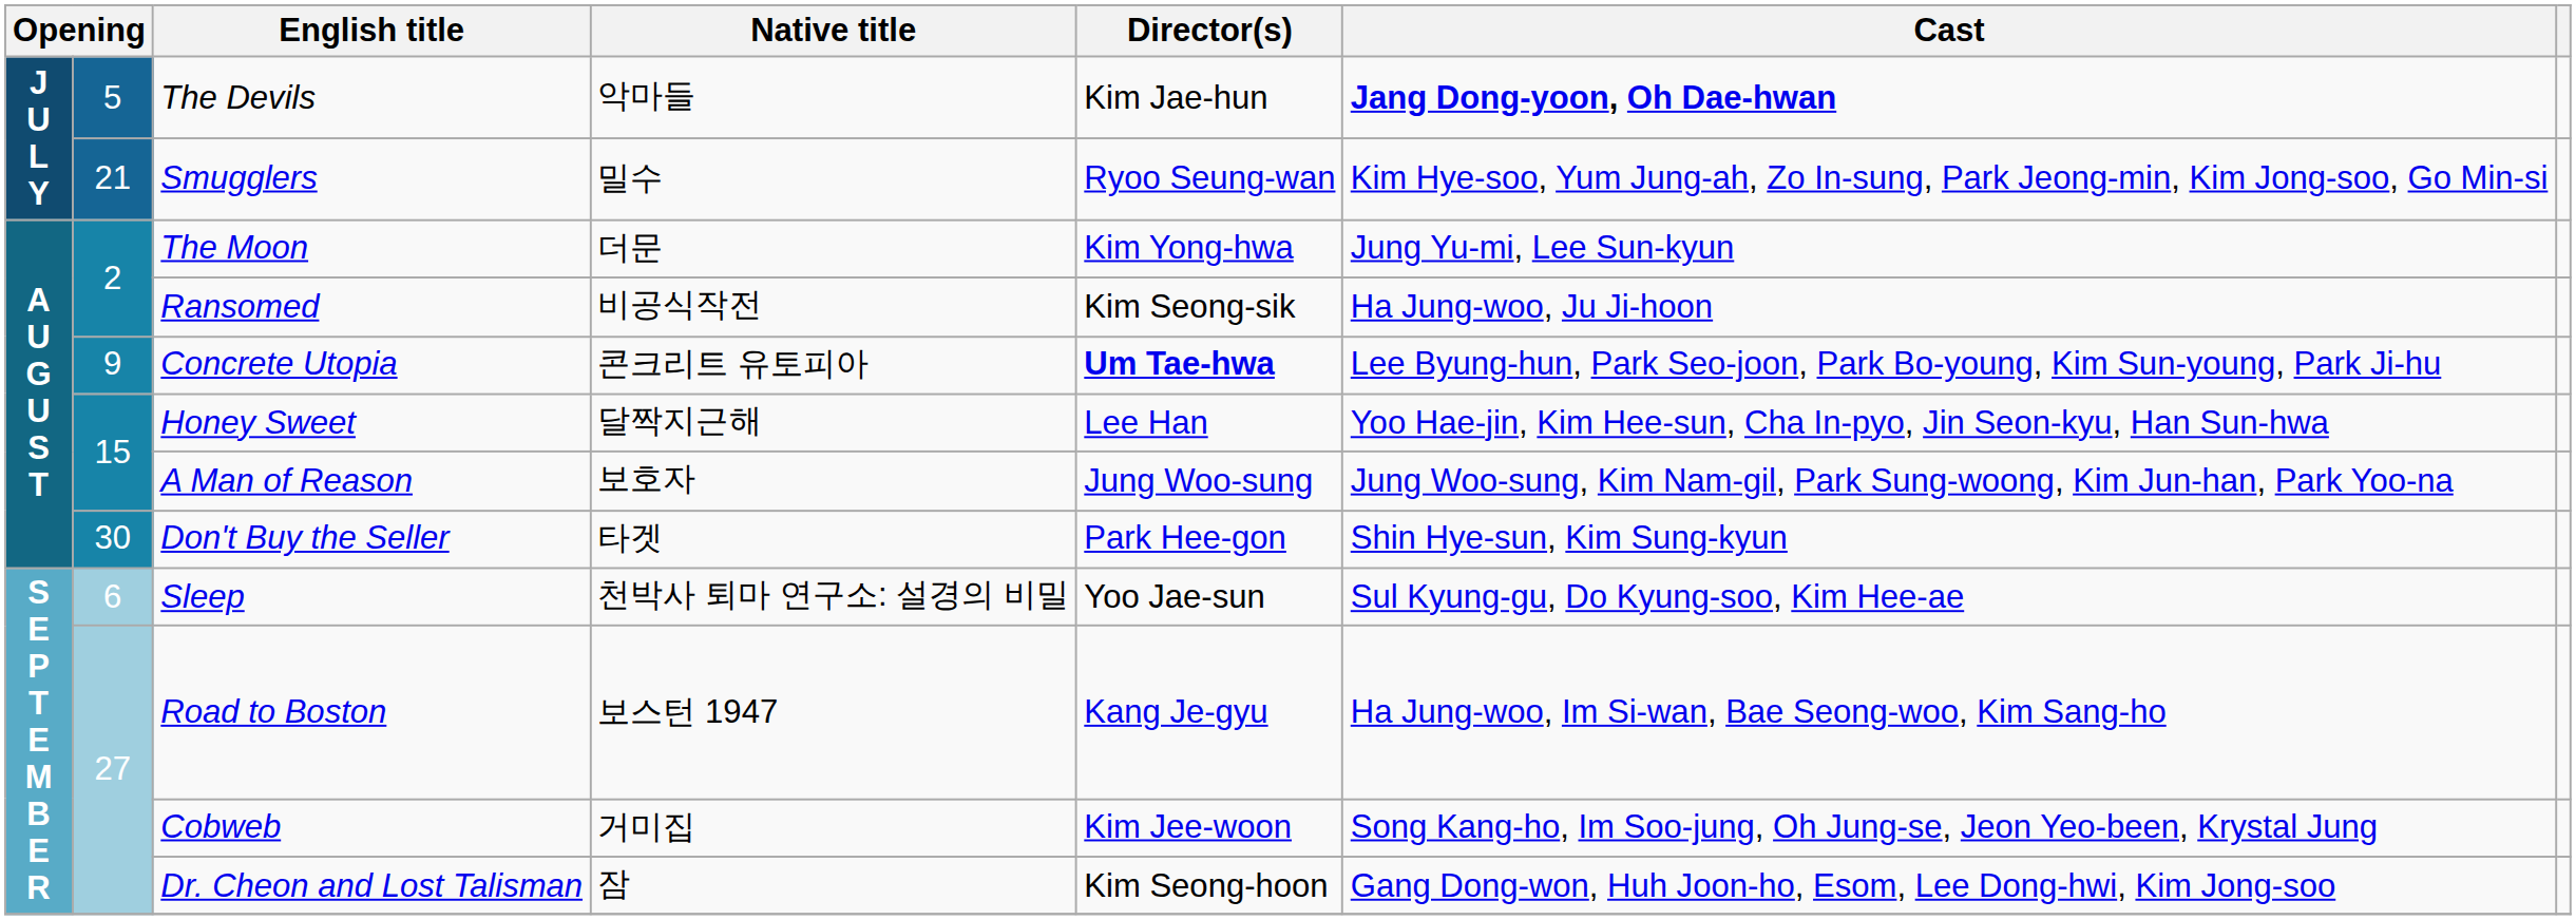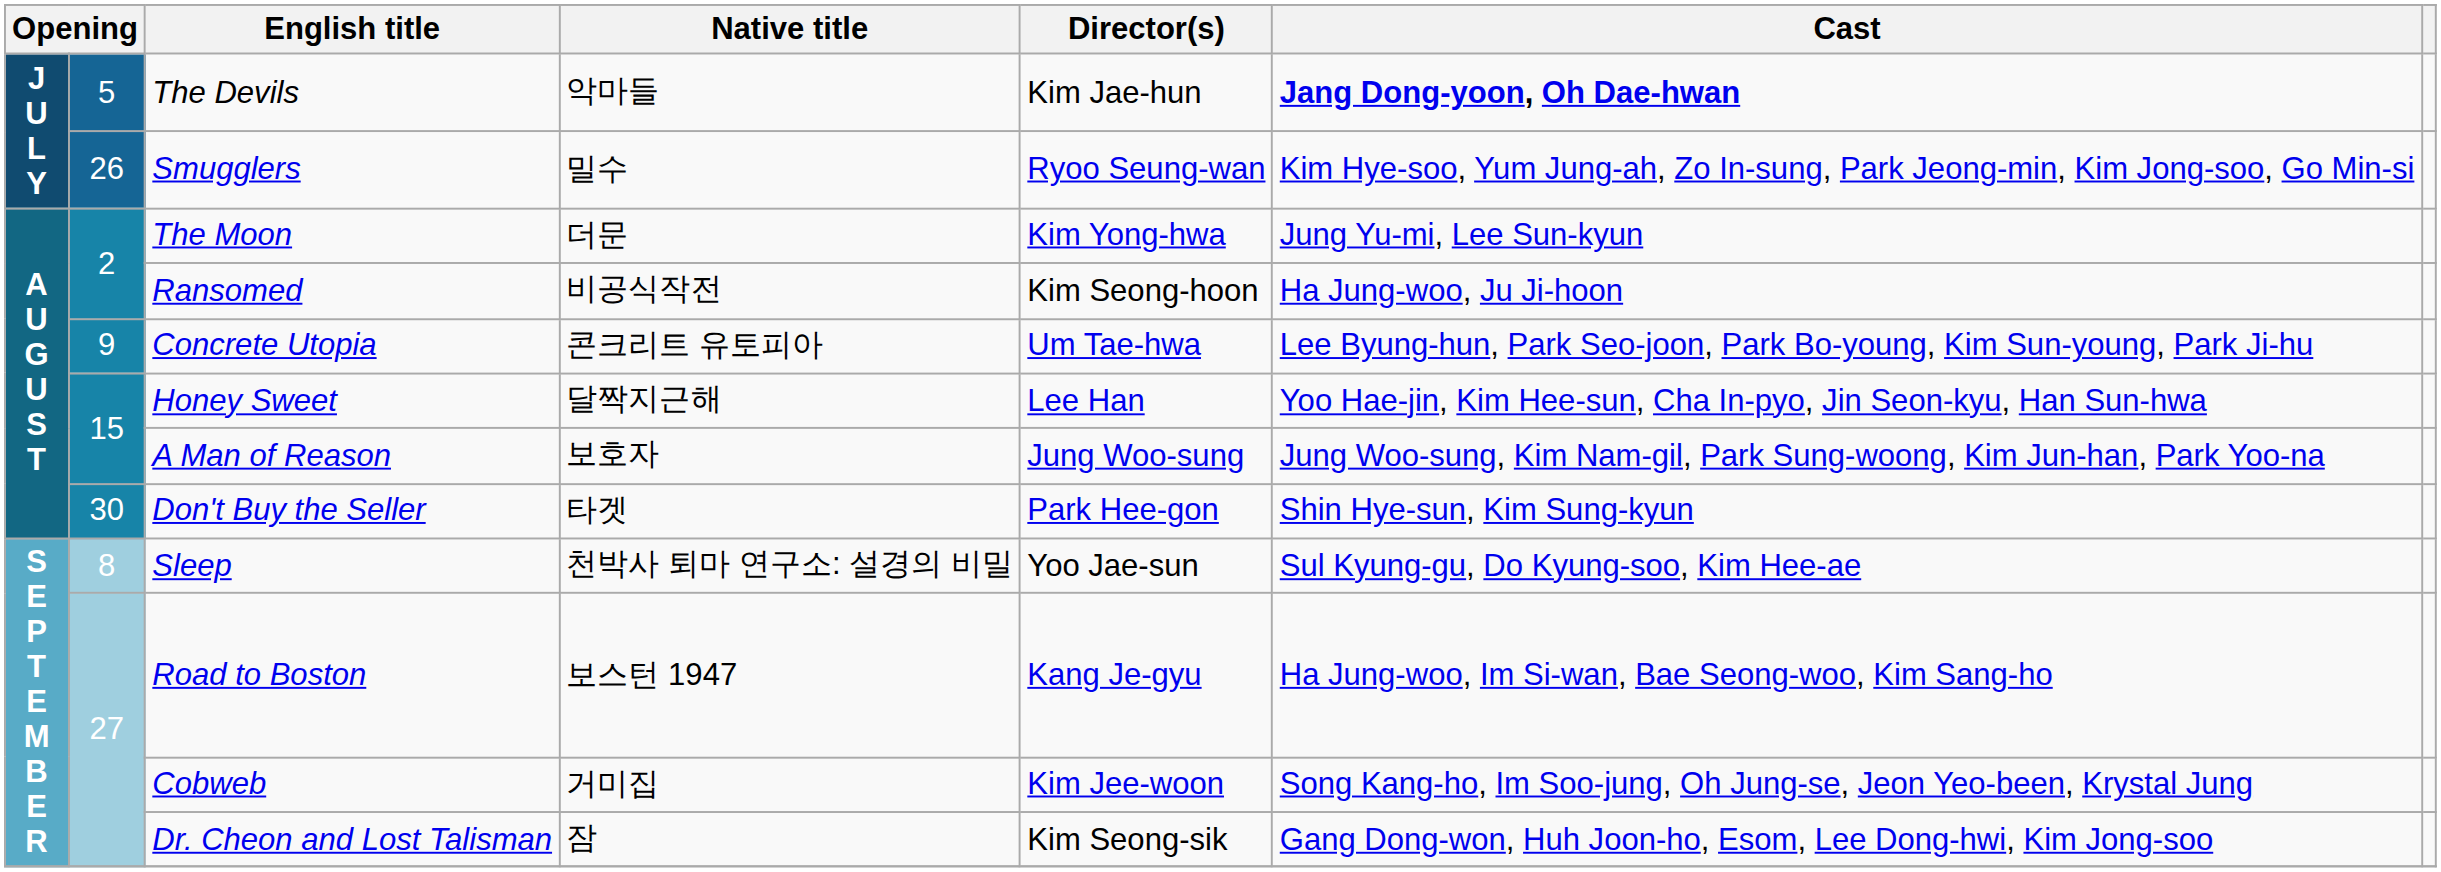Smugglers | column 2: 21 -> 26
Ransomed | Director(s): Kim Seong-sik -> Kim Seong-hoon
Concrete Utopia | Director(s): bold -> normal
Sleep | column 2: 6 -> 8
Dr. Cheon and Lost Talisman | Director(s): Kim Seong-hoon -> Kim Seong-sik
